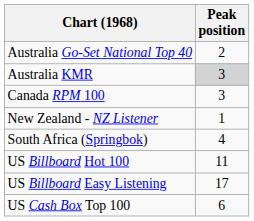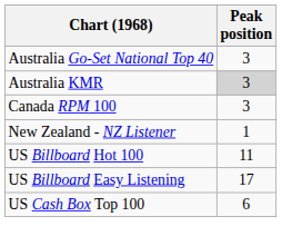Australia Go-Set National Top 40 | Peak position: 2 -> 3
- row: South Africa (Springbok) | 4
